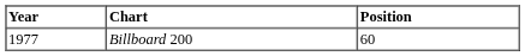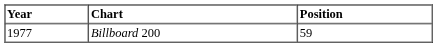Billboard 200 | Position: 60 -> 59
